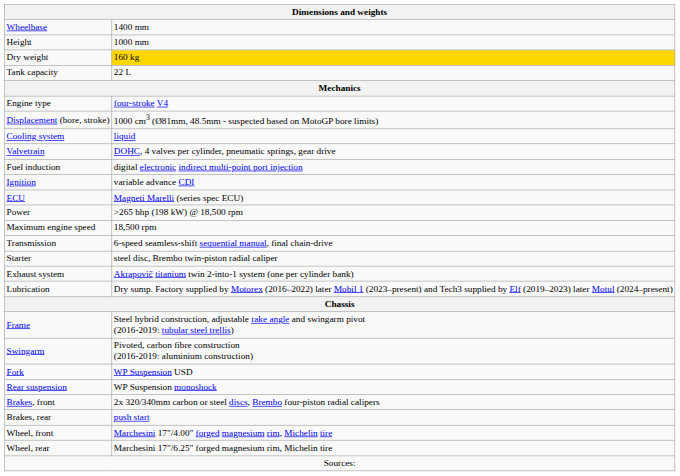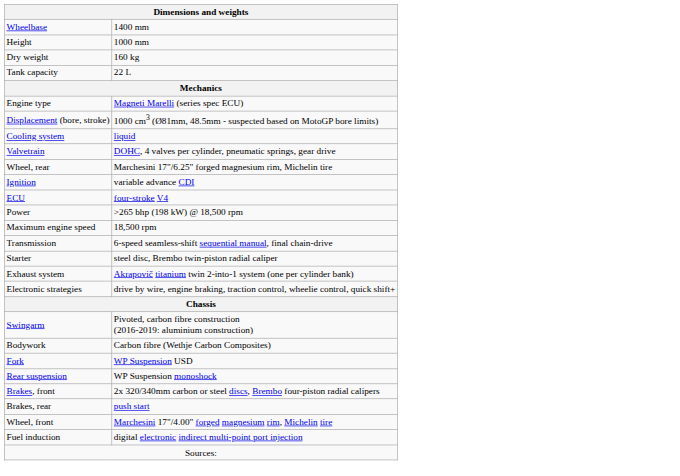Dry weight | column 2: gold background -> no background
Engine type | column 2: four-stroke V4 -> Magneti Marelli (series spec ECU)
rows swapped: Fuel induction <-> Wheel, rear
ECU | column 2: Magneti Marelli (series spec ECU) -> four-stroke V4
+ row: Electronic strategies | drive by wire, engine braking, traction control, wheelie control, quick shift+
- row: Lubrication | Dry sump. Factory supplied by Motorex (2016–2022) later Mobil 1 (2023–present) and Tech3 supplied by Elf (2019–2023) later Motul (2024–present)
- row: Frame | Steel hybrid construction, adjustable rake angle and swingarm pivot (2016-2019: tubular steel trellis)
+ row: Bodywork | Carbon fibre (Wethje Carbon Composites)
